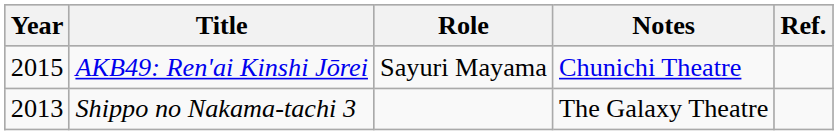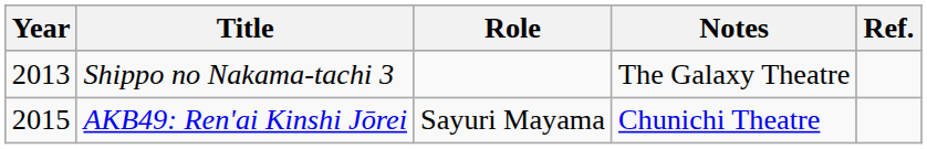rows swapped: Shippo no Nakama-tachi 3 <-> AKB49: Ren'ai Kinshi Jōrei
